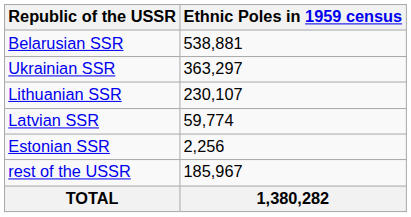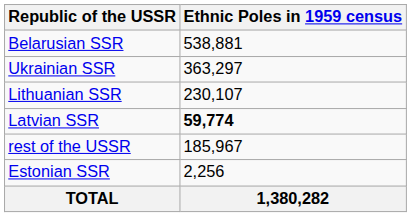Latvian SSR | Ethnic Poles in 1959 census: normal -> bold
rows swapped: Estonian SSR <-> rest of the USSR
